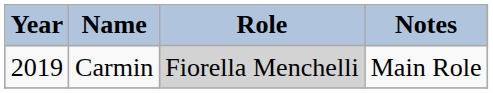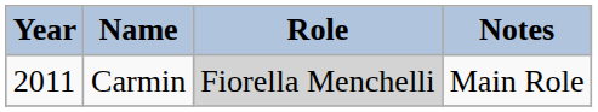Carmin | Year: 2019 -> 2011
